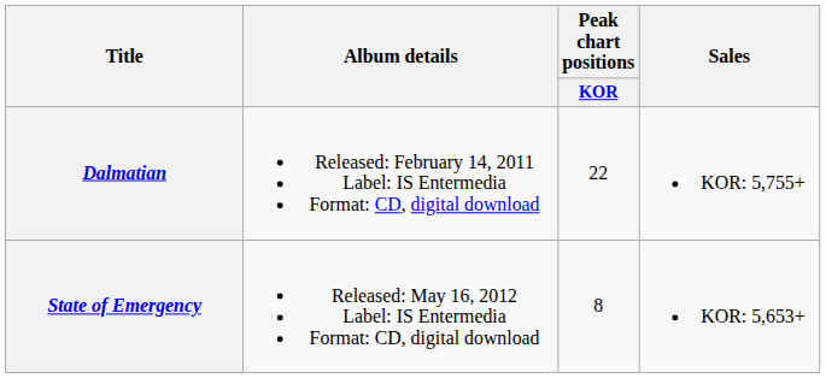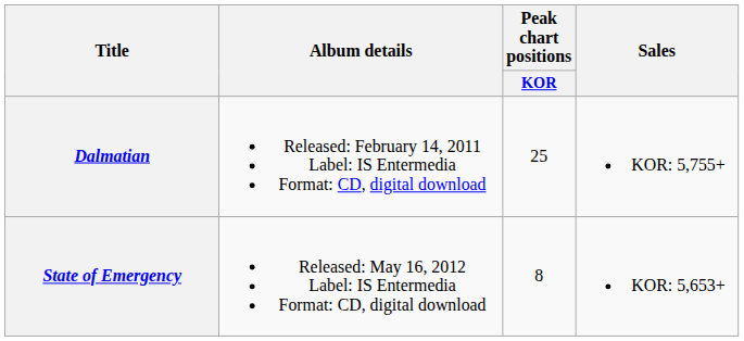Dalmatian | Peak chart positions / KOR: 22 -> 25
